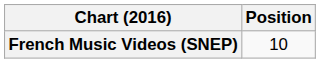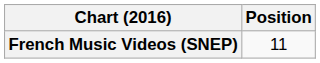French Music Videos (SNEP) | Position: 10 -> 11
